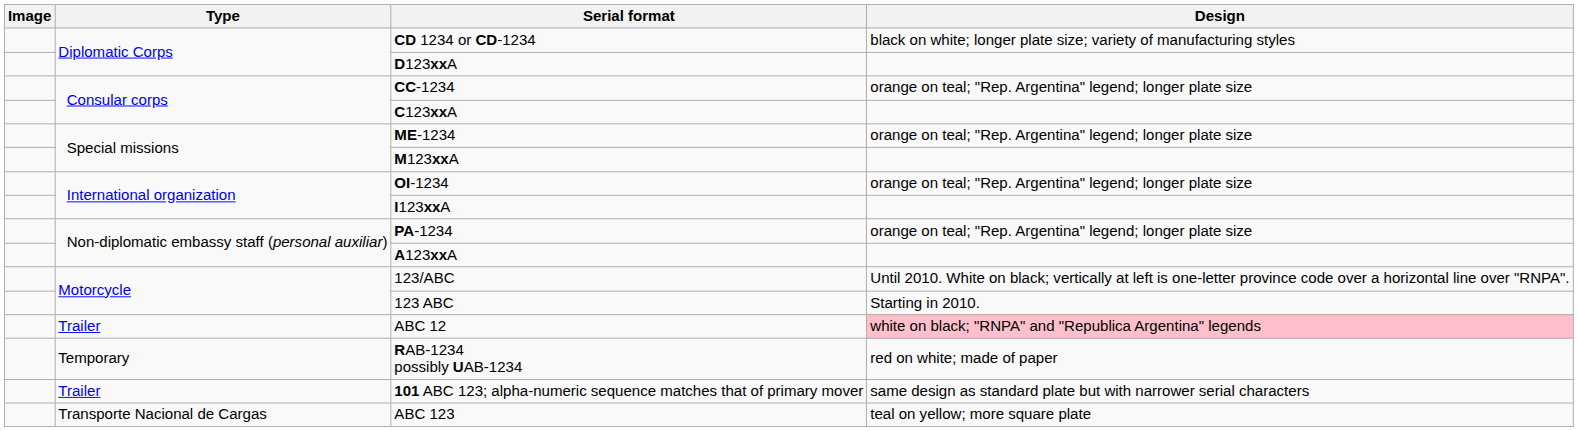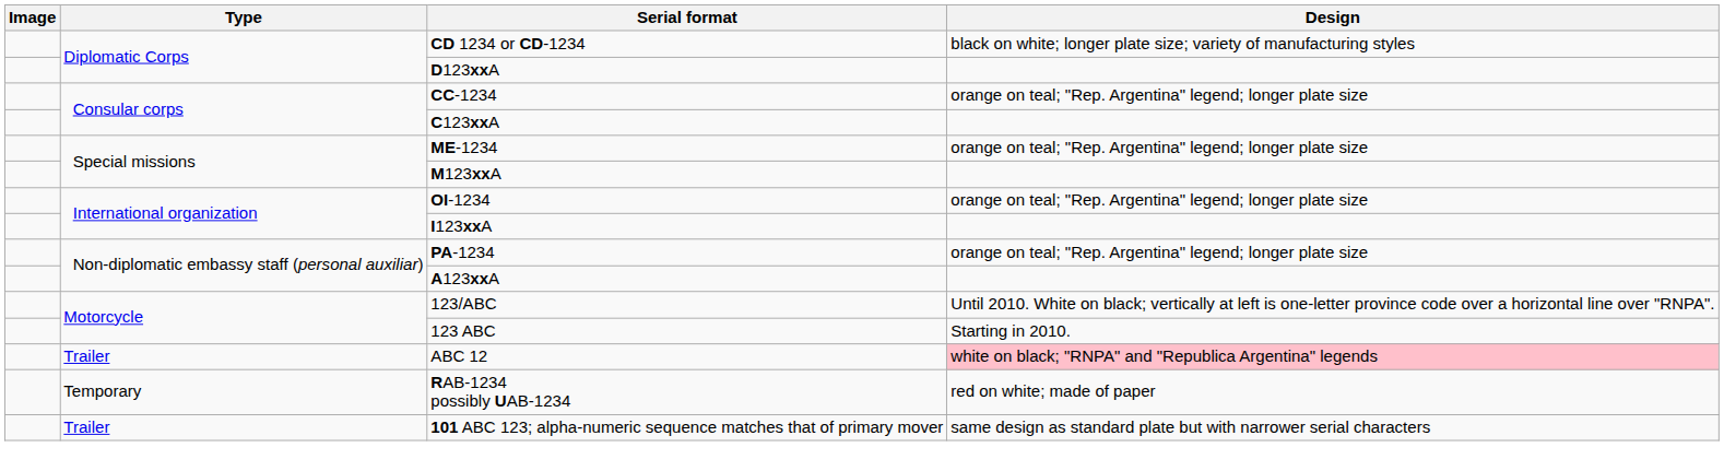- row: Transporte Nacional de Cargas | ABC 123 | teal on yellow; more square plate
